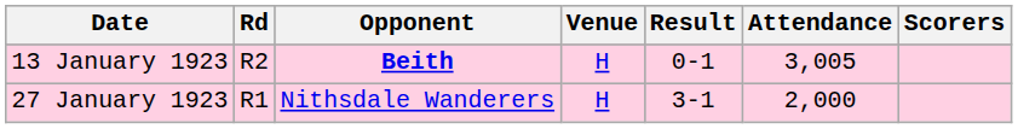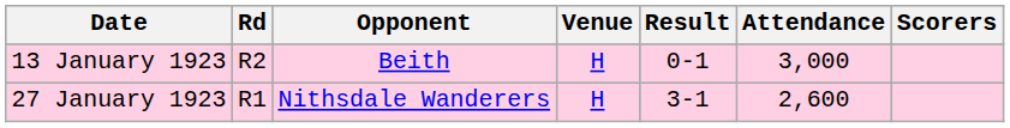13 January 1923 | Opponent: bold -> normal
13 January 1923 | Attendance: 3,005 -> 3,000
27 January 1923 | Attendance: 2,000 -> 2,600
